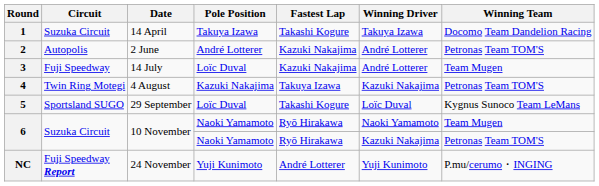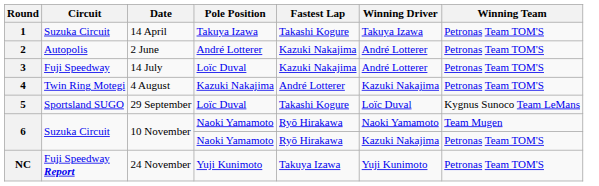1 | Winning Team: Docomo Team Dandelion Racing -> Petronas Team TOM'S
3 | Winning Team: Team Mugen -> Petronas Team TOM'S
4 | Fastest Lap: Takuya Izawa -> André Lotterer
NC | Fastest Lap: André Lotterer -> Takuya Izawa
NC | Winning Team: P.mu/cerumo・INGING -> Petronas Team TOM'S
